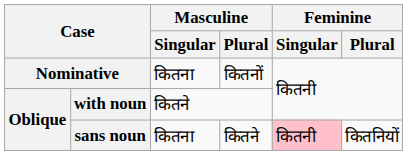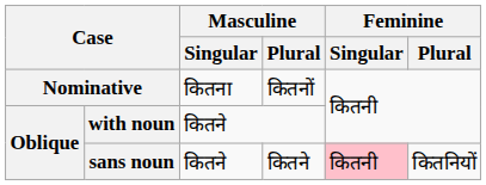sans noun | Masculine / Singular: कितना -> कितने
